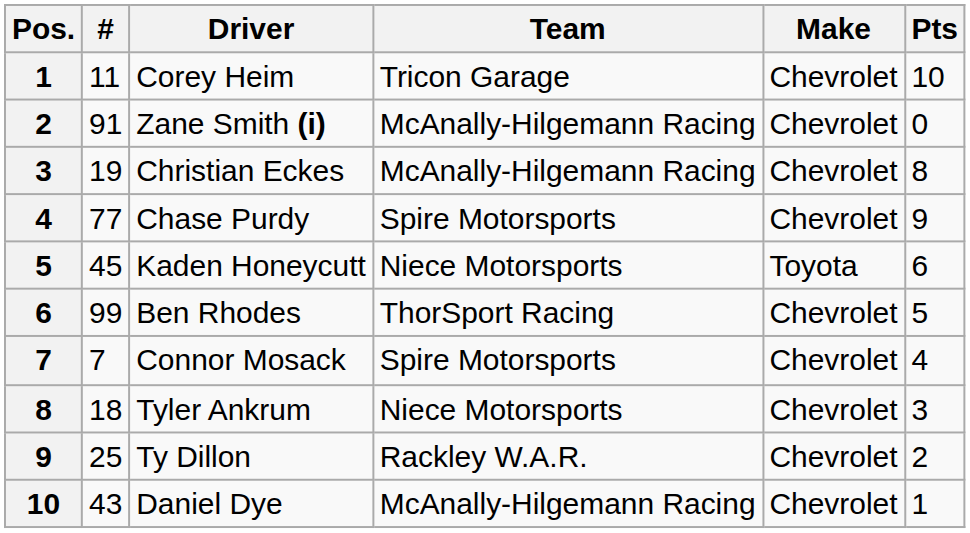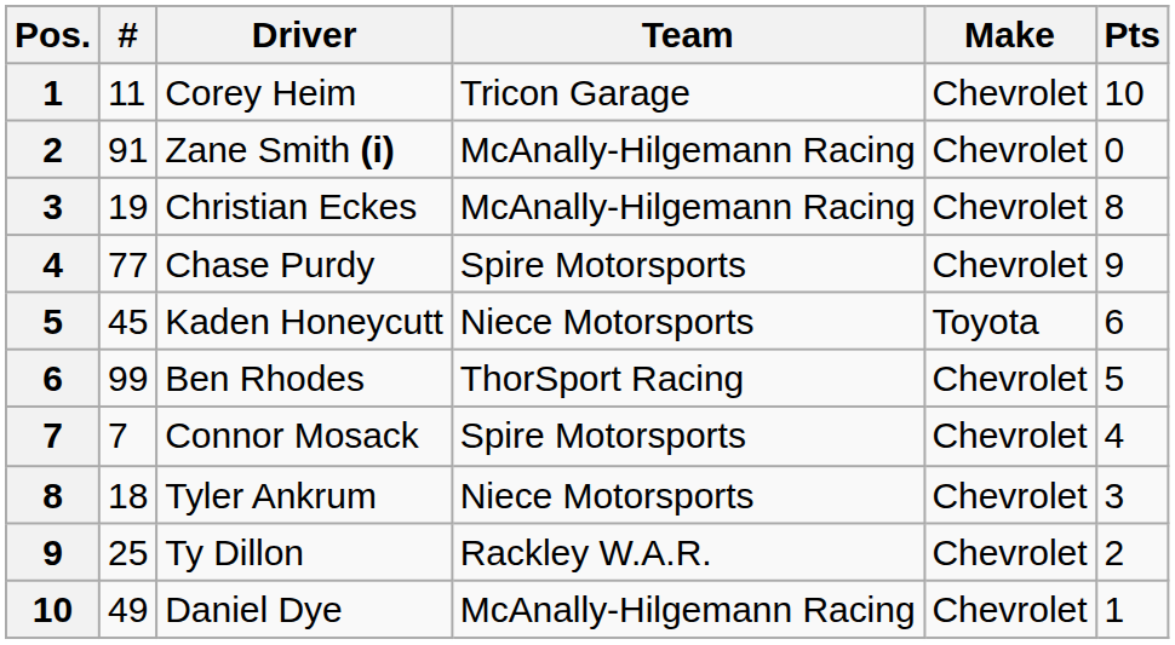Daniel Dye | #: 43 -> 49
